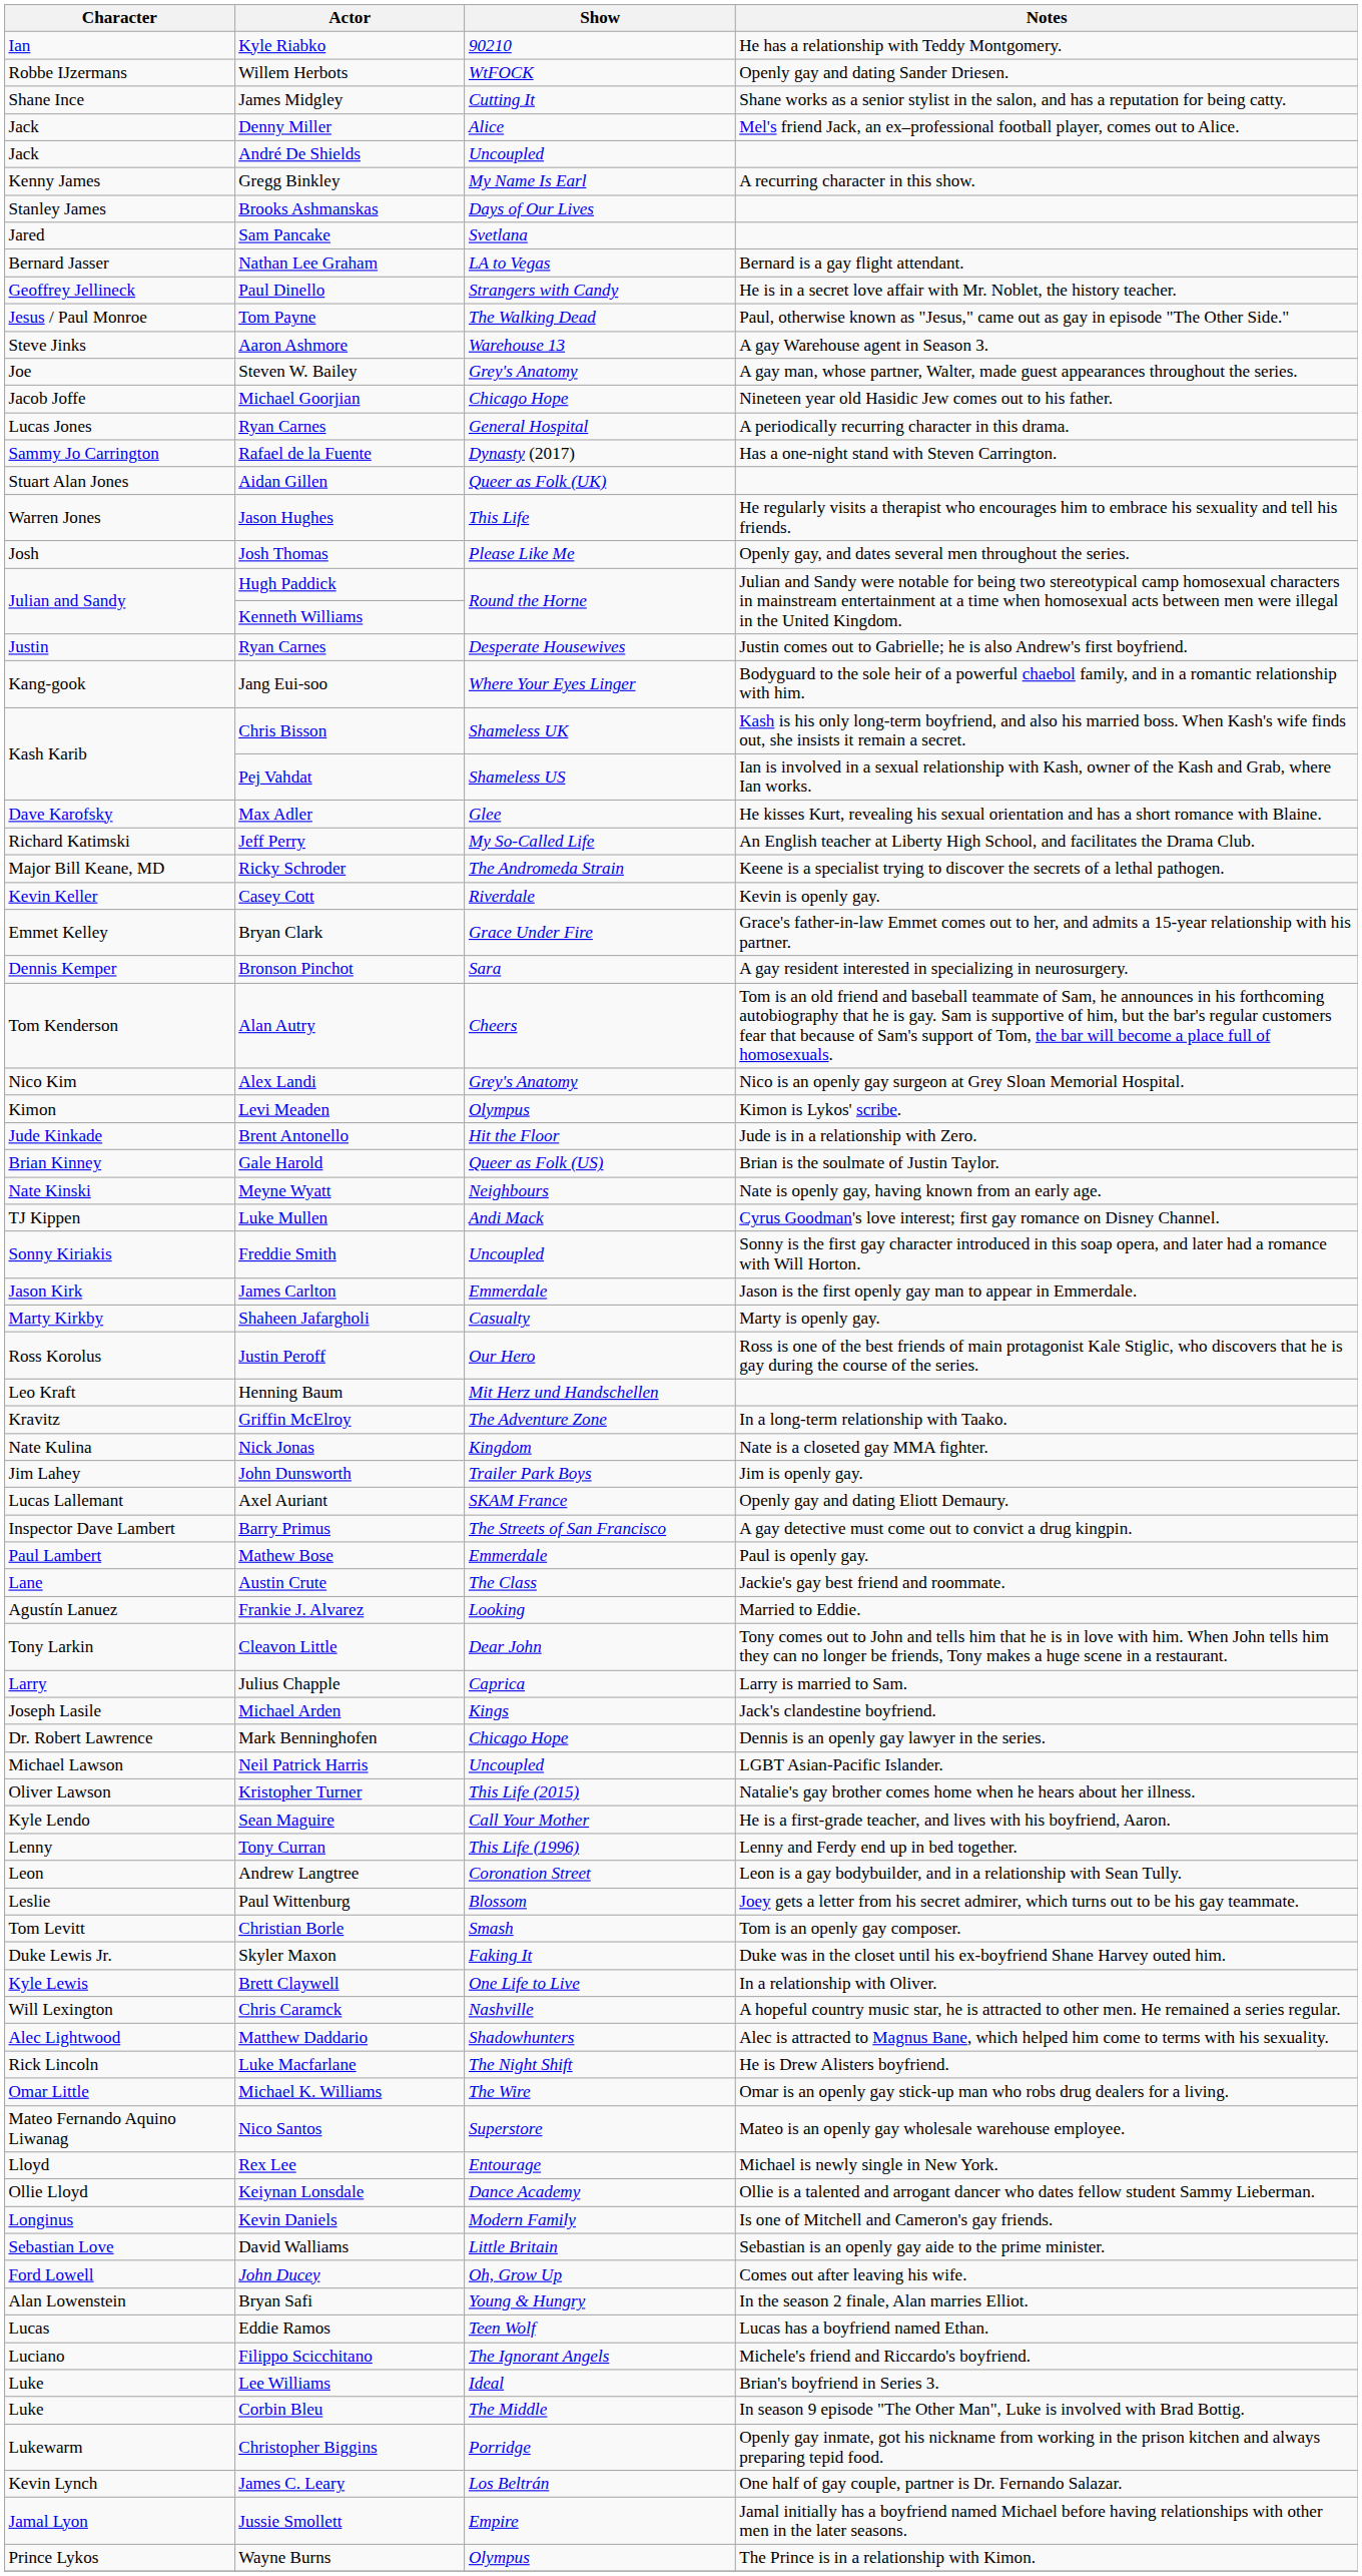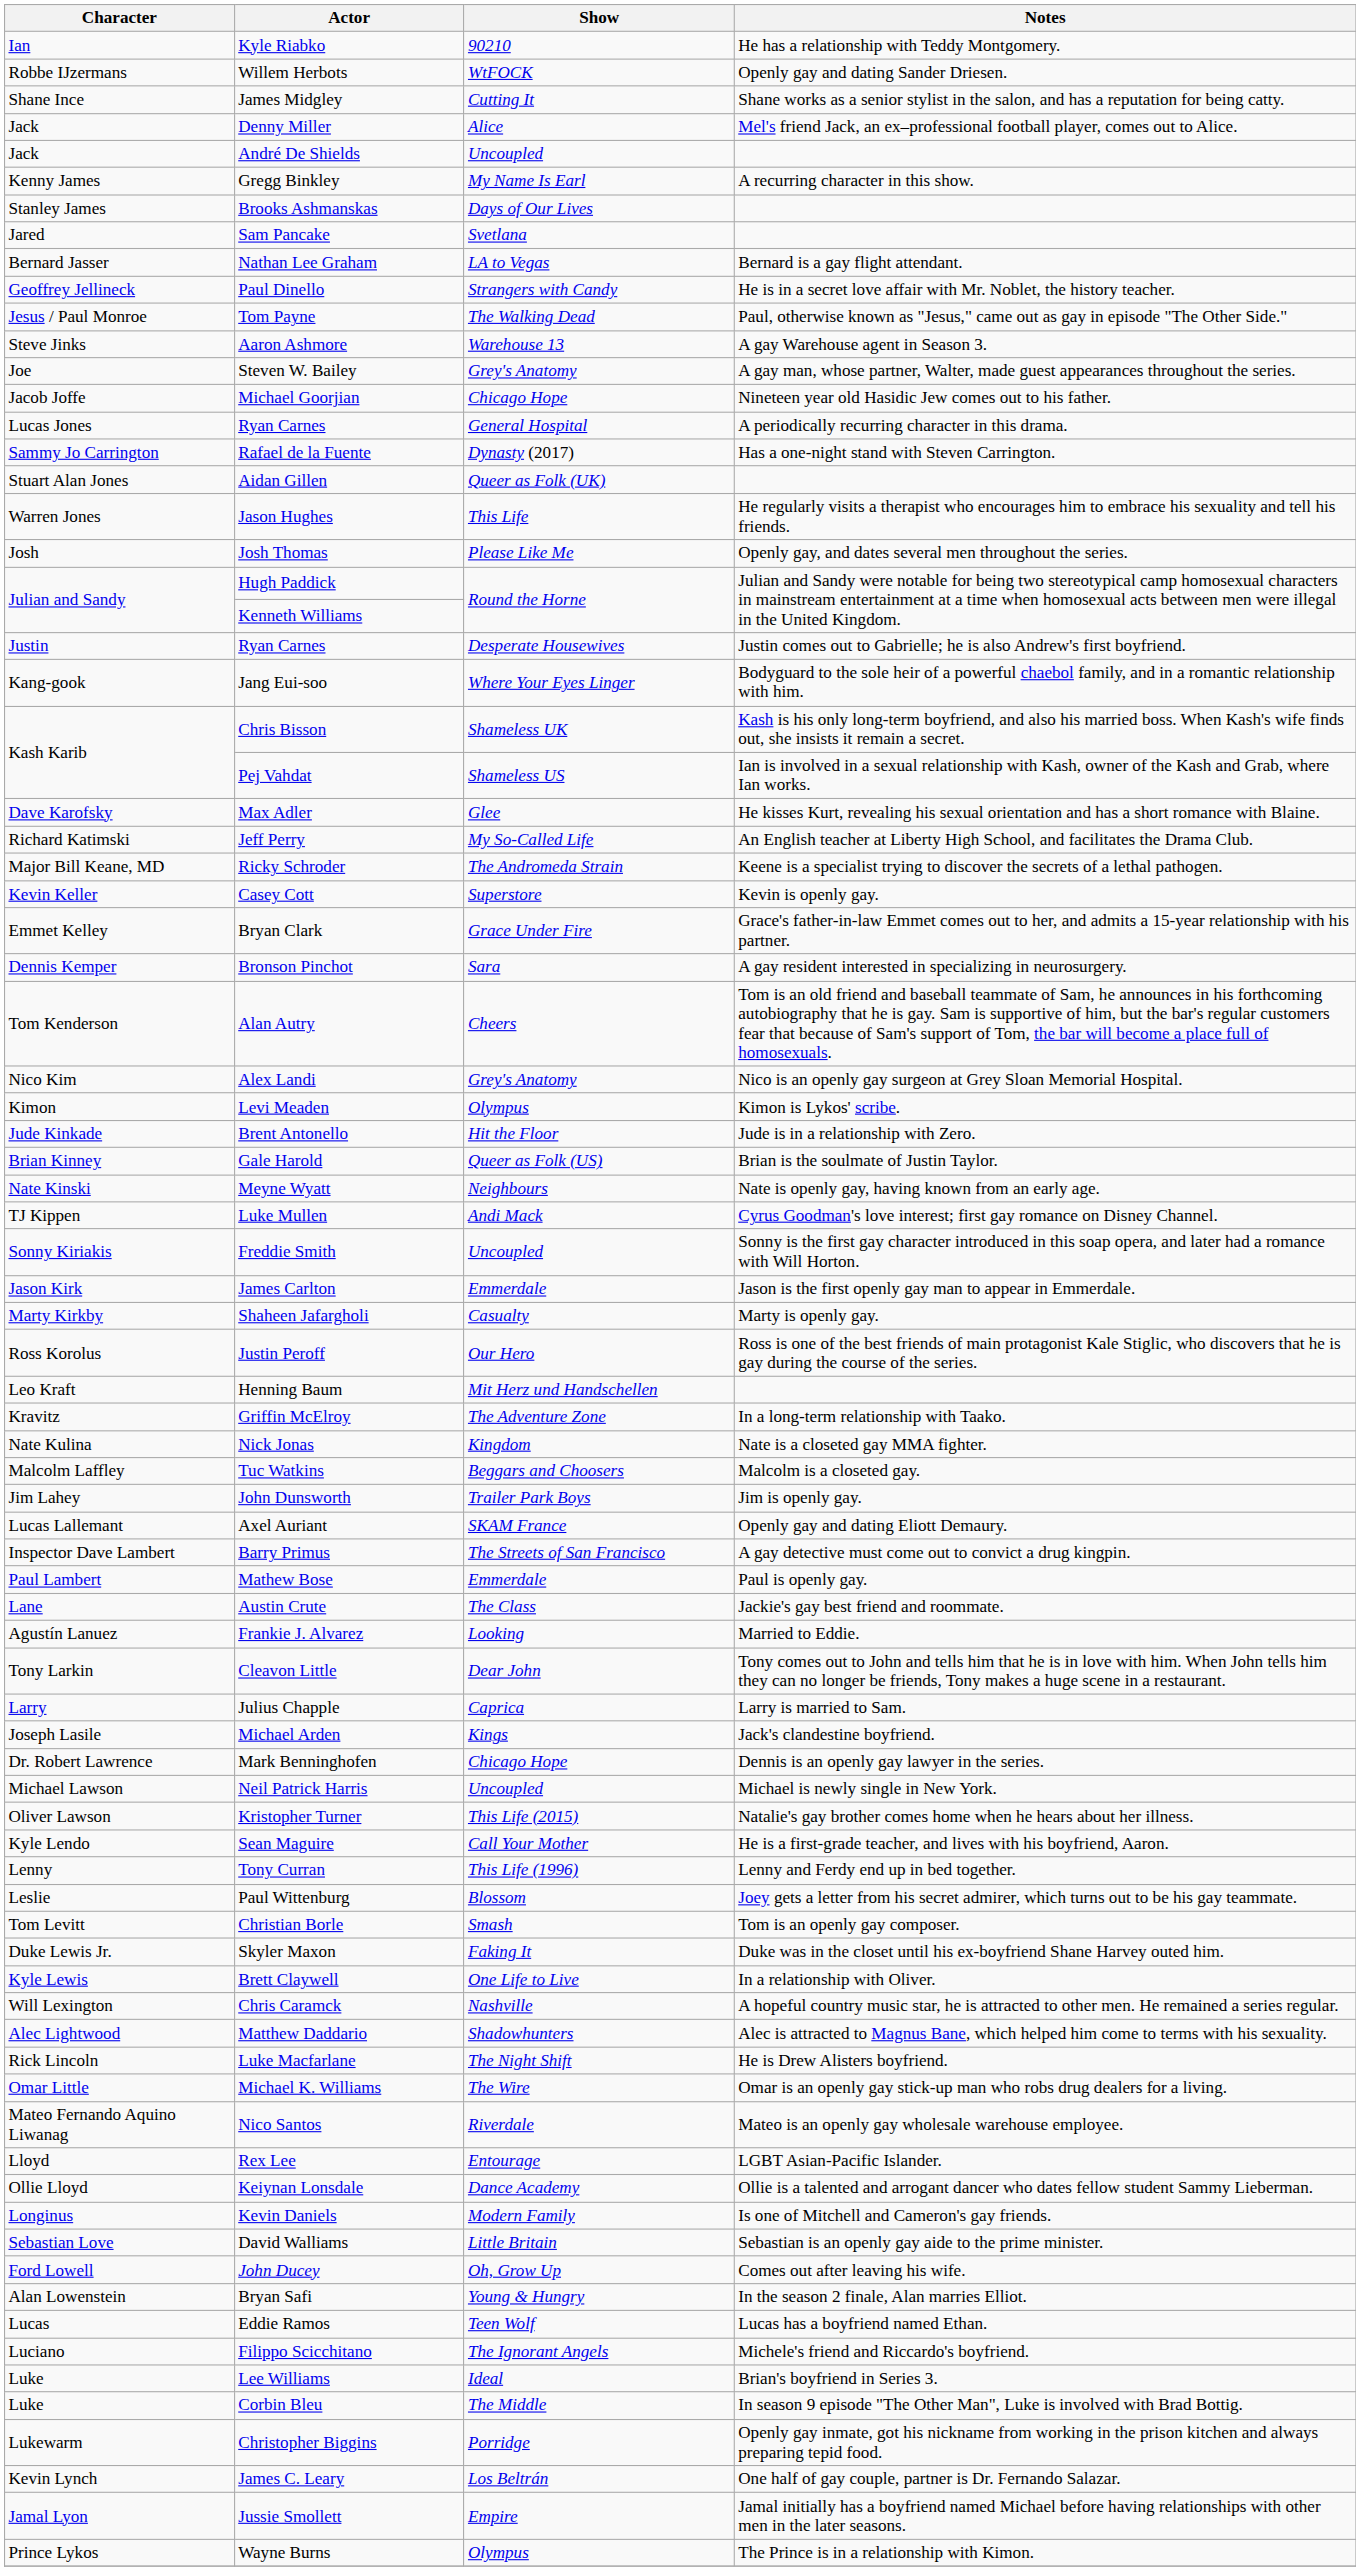Casey Cott | Show: Riverdale -> Superstore
+ row: Malcolm Laffley | Tuc Watkins | Beggars and Choosers | Malcolm is a closeted gay.
Neil Patrick Harris | Notes: LGBT Asian-Pacific Islander. -> Michael is newly single in New York.
- row: Leon | Andrew Langtree | Coronation Street | Leon is a gay bodybuilder, and in a relationship with Sean Tully.
Nico Santos | Show: Superstore -> Riverdale
Rex Lee | Notes: Michael is newly single in New York. -> LGBT Asian-Pacific Islander.
